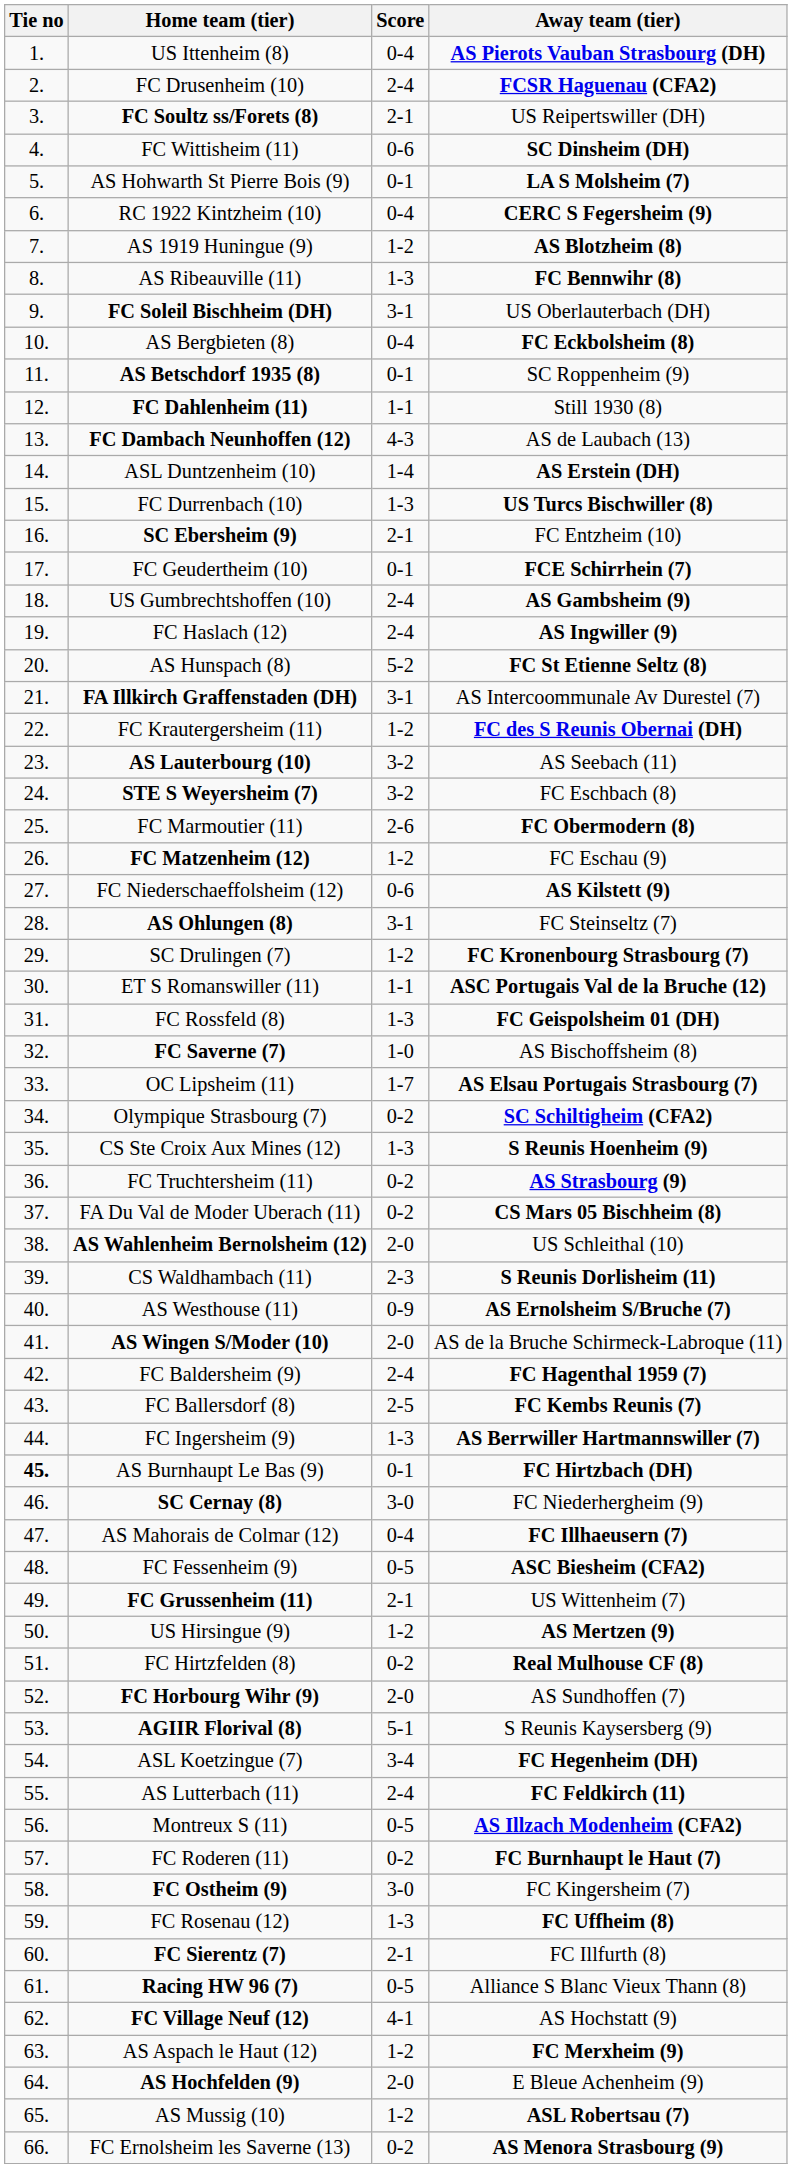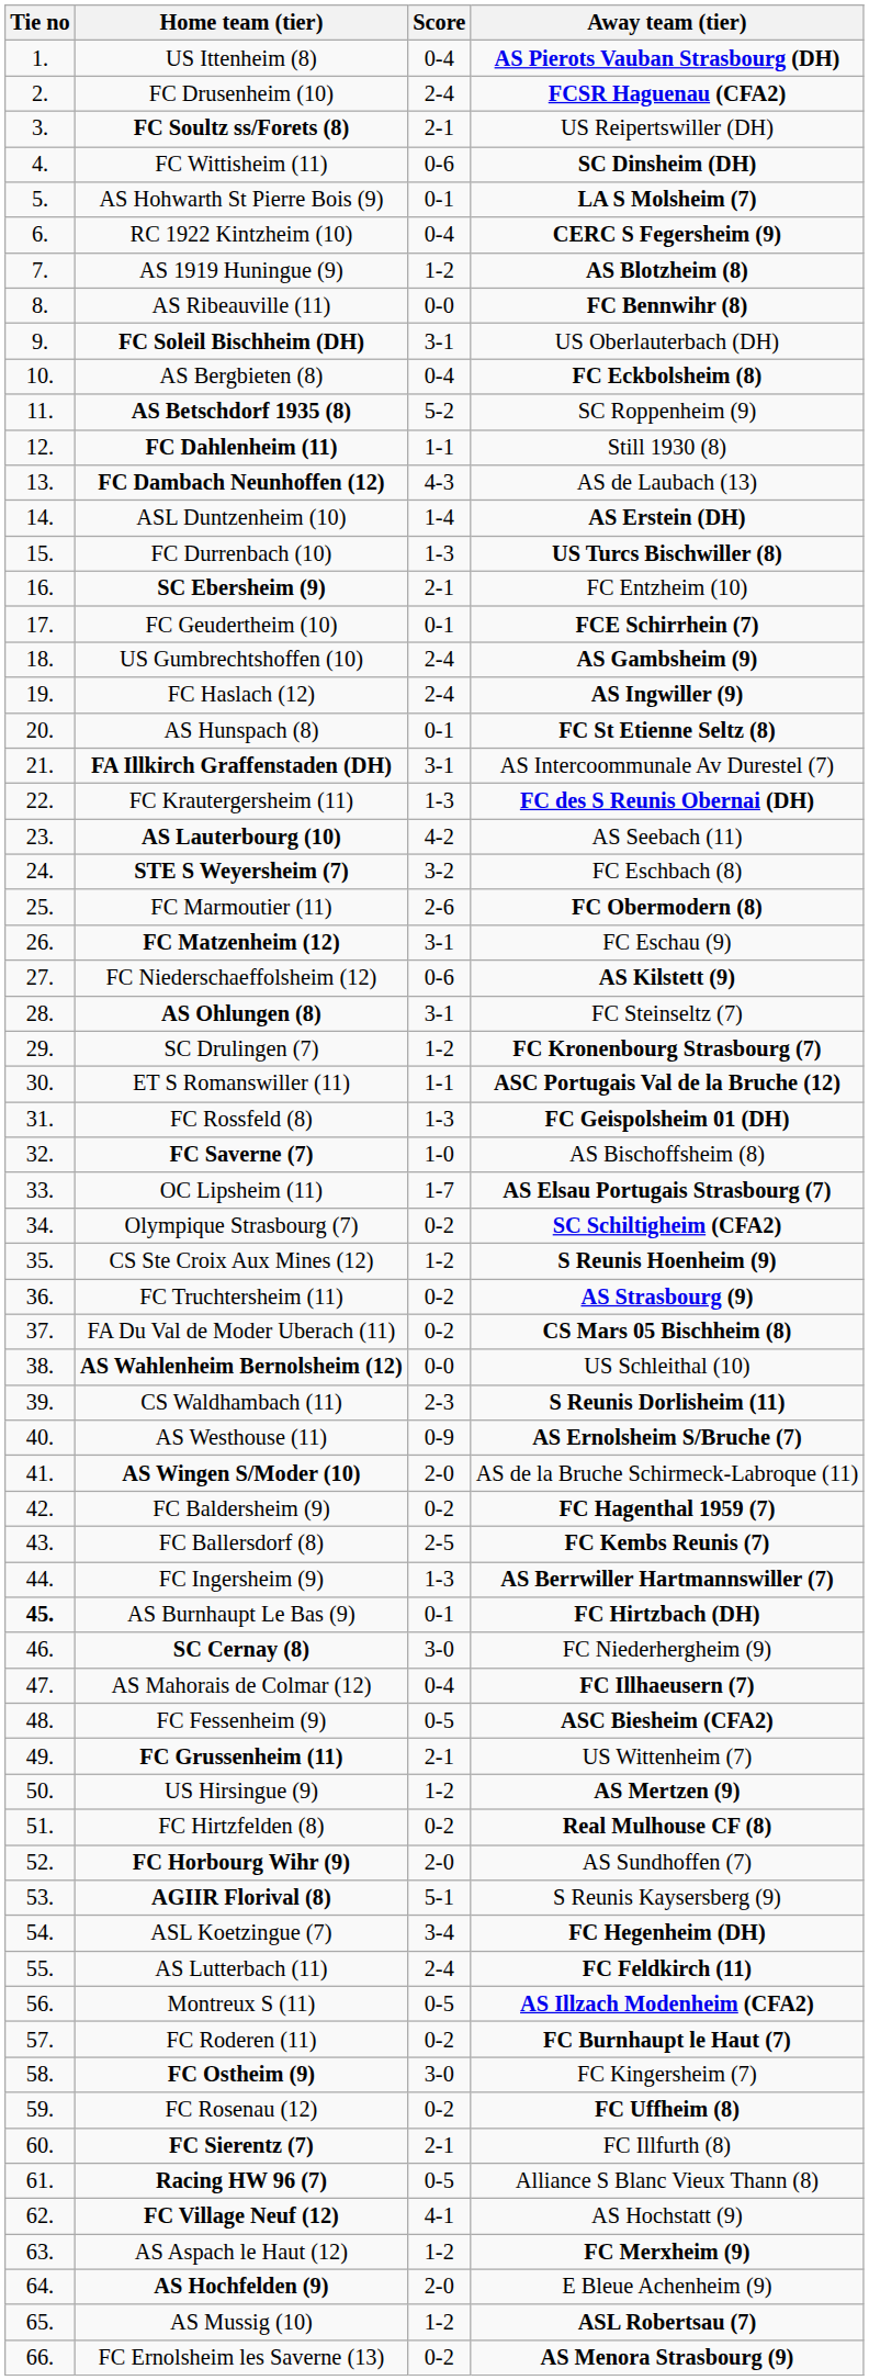AS Ribeauville (11) | Score: 1-3 -> 0-0
AS Betschdorf 1935 (8) | Score: 0-1 -> 5-2
AS Hunspach (8) | Score: 5-2 -> 0-1
FC Krautergersheim (11) | Score: 1-2 -> 1-3
AS Lauterbourg (10) | Score: 3-2 -> 4-2
FC Matzenheim (12) | Score: 1-2 -> 3-1
CS Ste Croix Aux Mines (12) | Score: 1-3 -> 1-2
AS Wahlenheim Bernolsheim (12) | Score: 2-0 -> 0-0
FC Baldersheim (9) | Score: 2-4 -> 0-2
FC Rosenau (12) | Score: 1-3 -> 0-2
